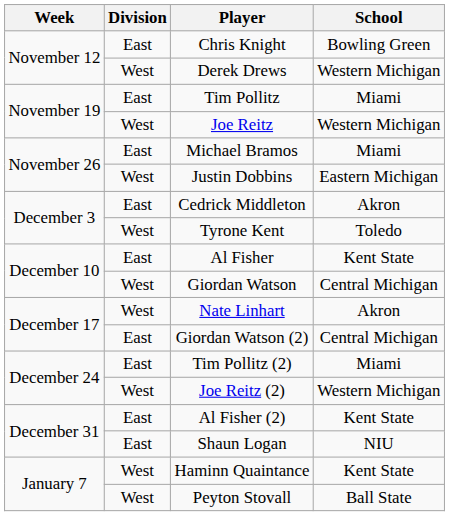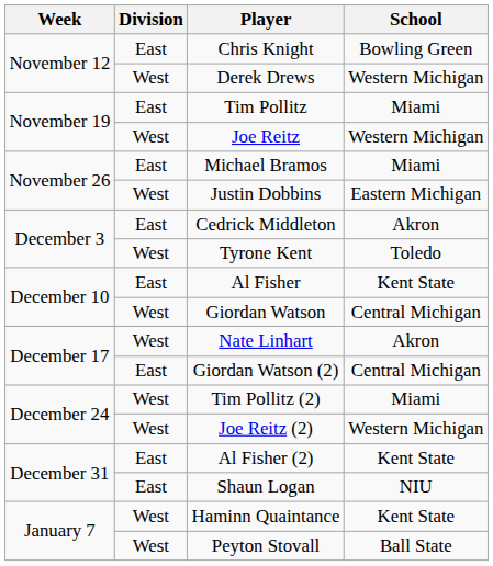Tim Pollitz (2) | Division: East -> West
